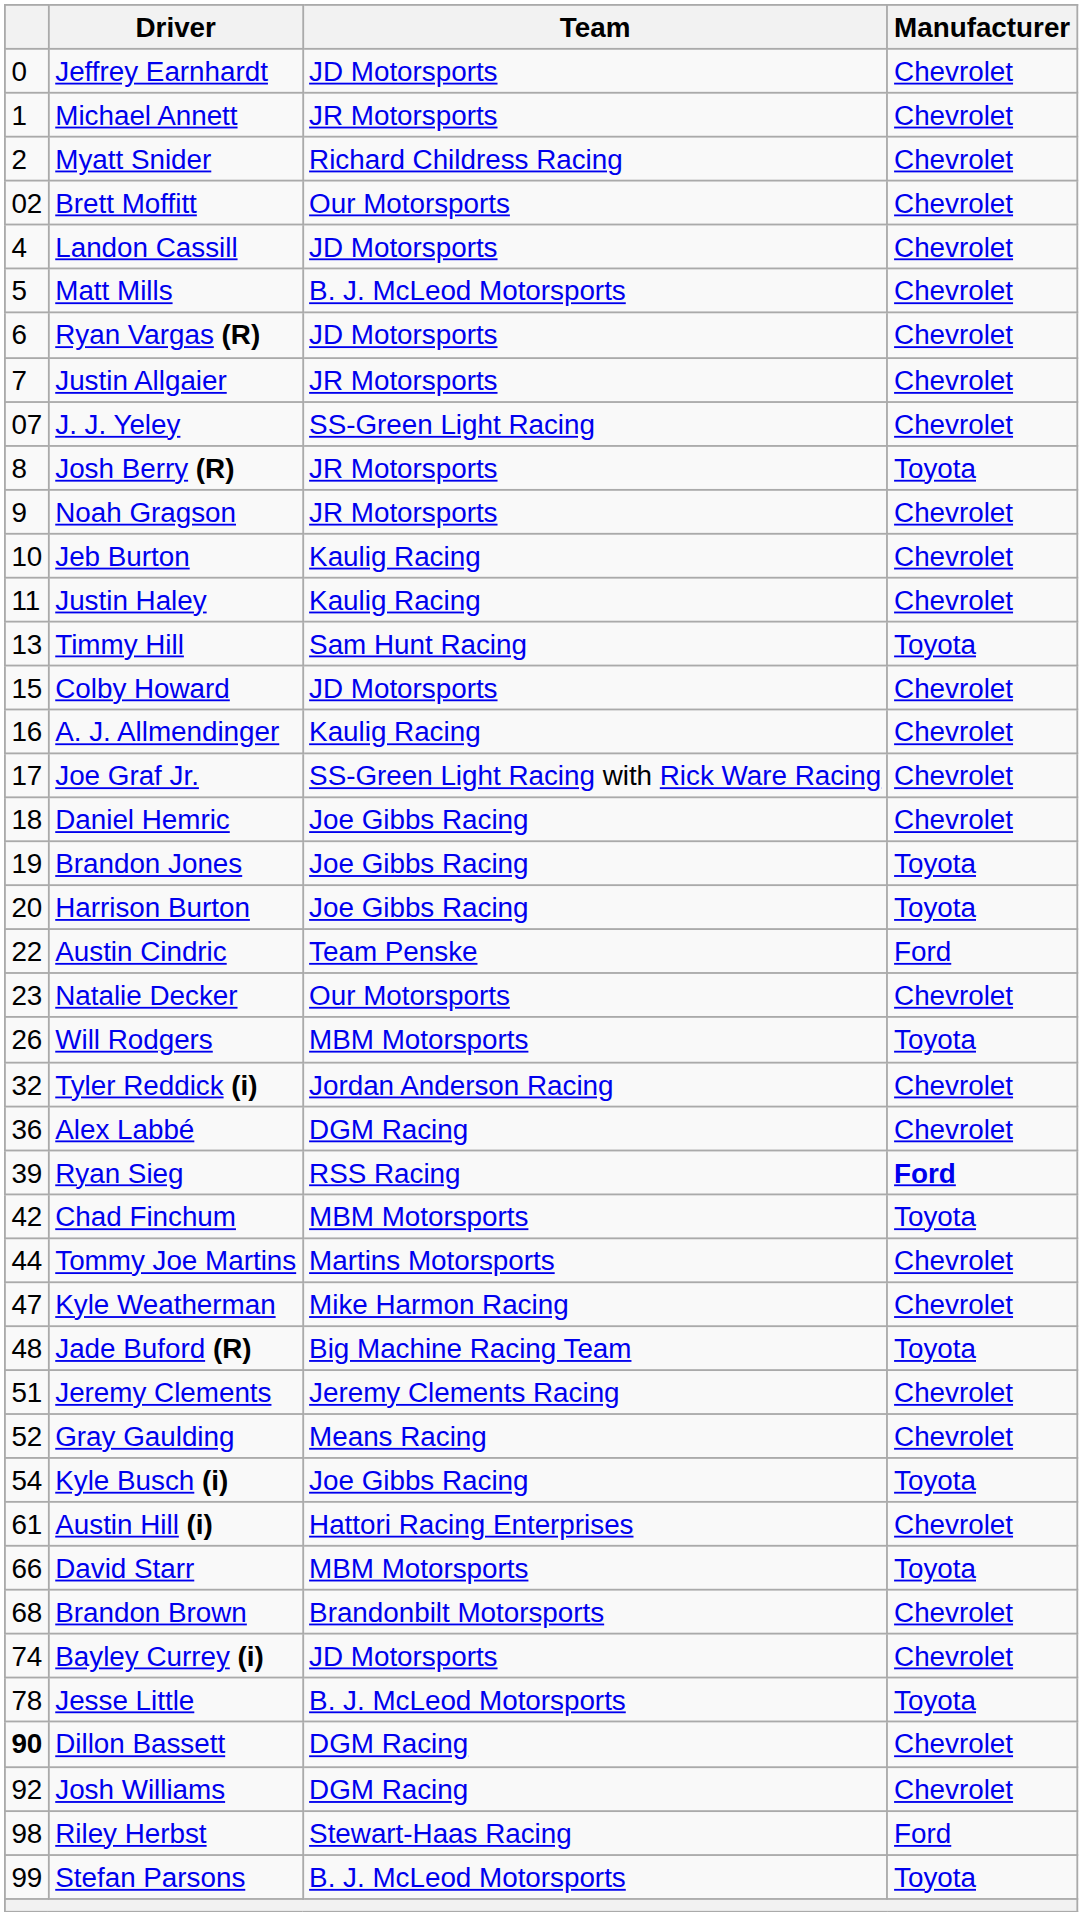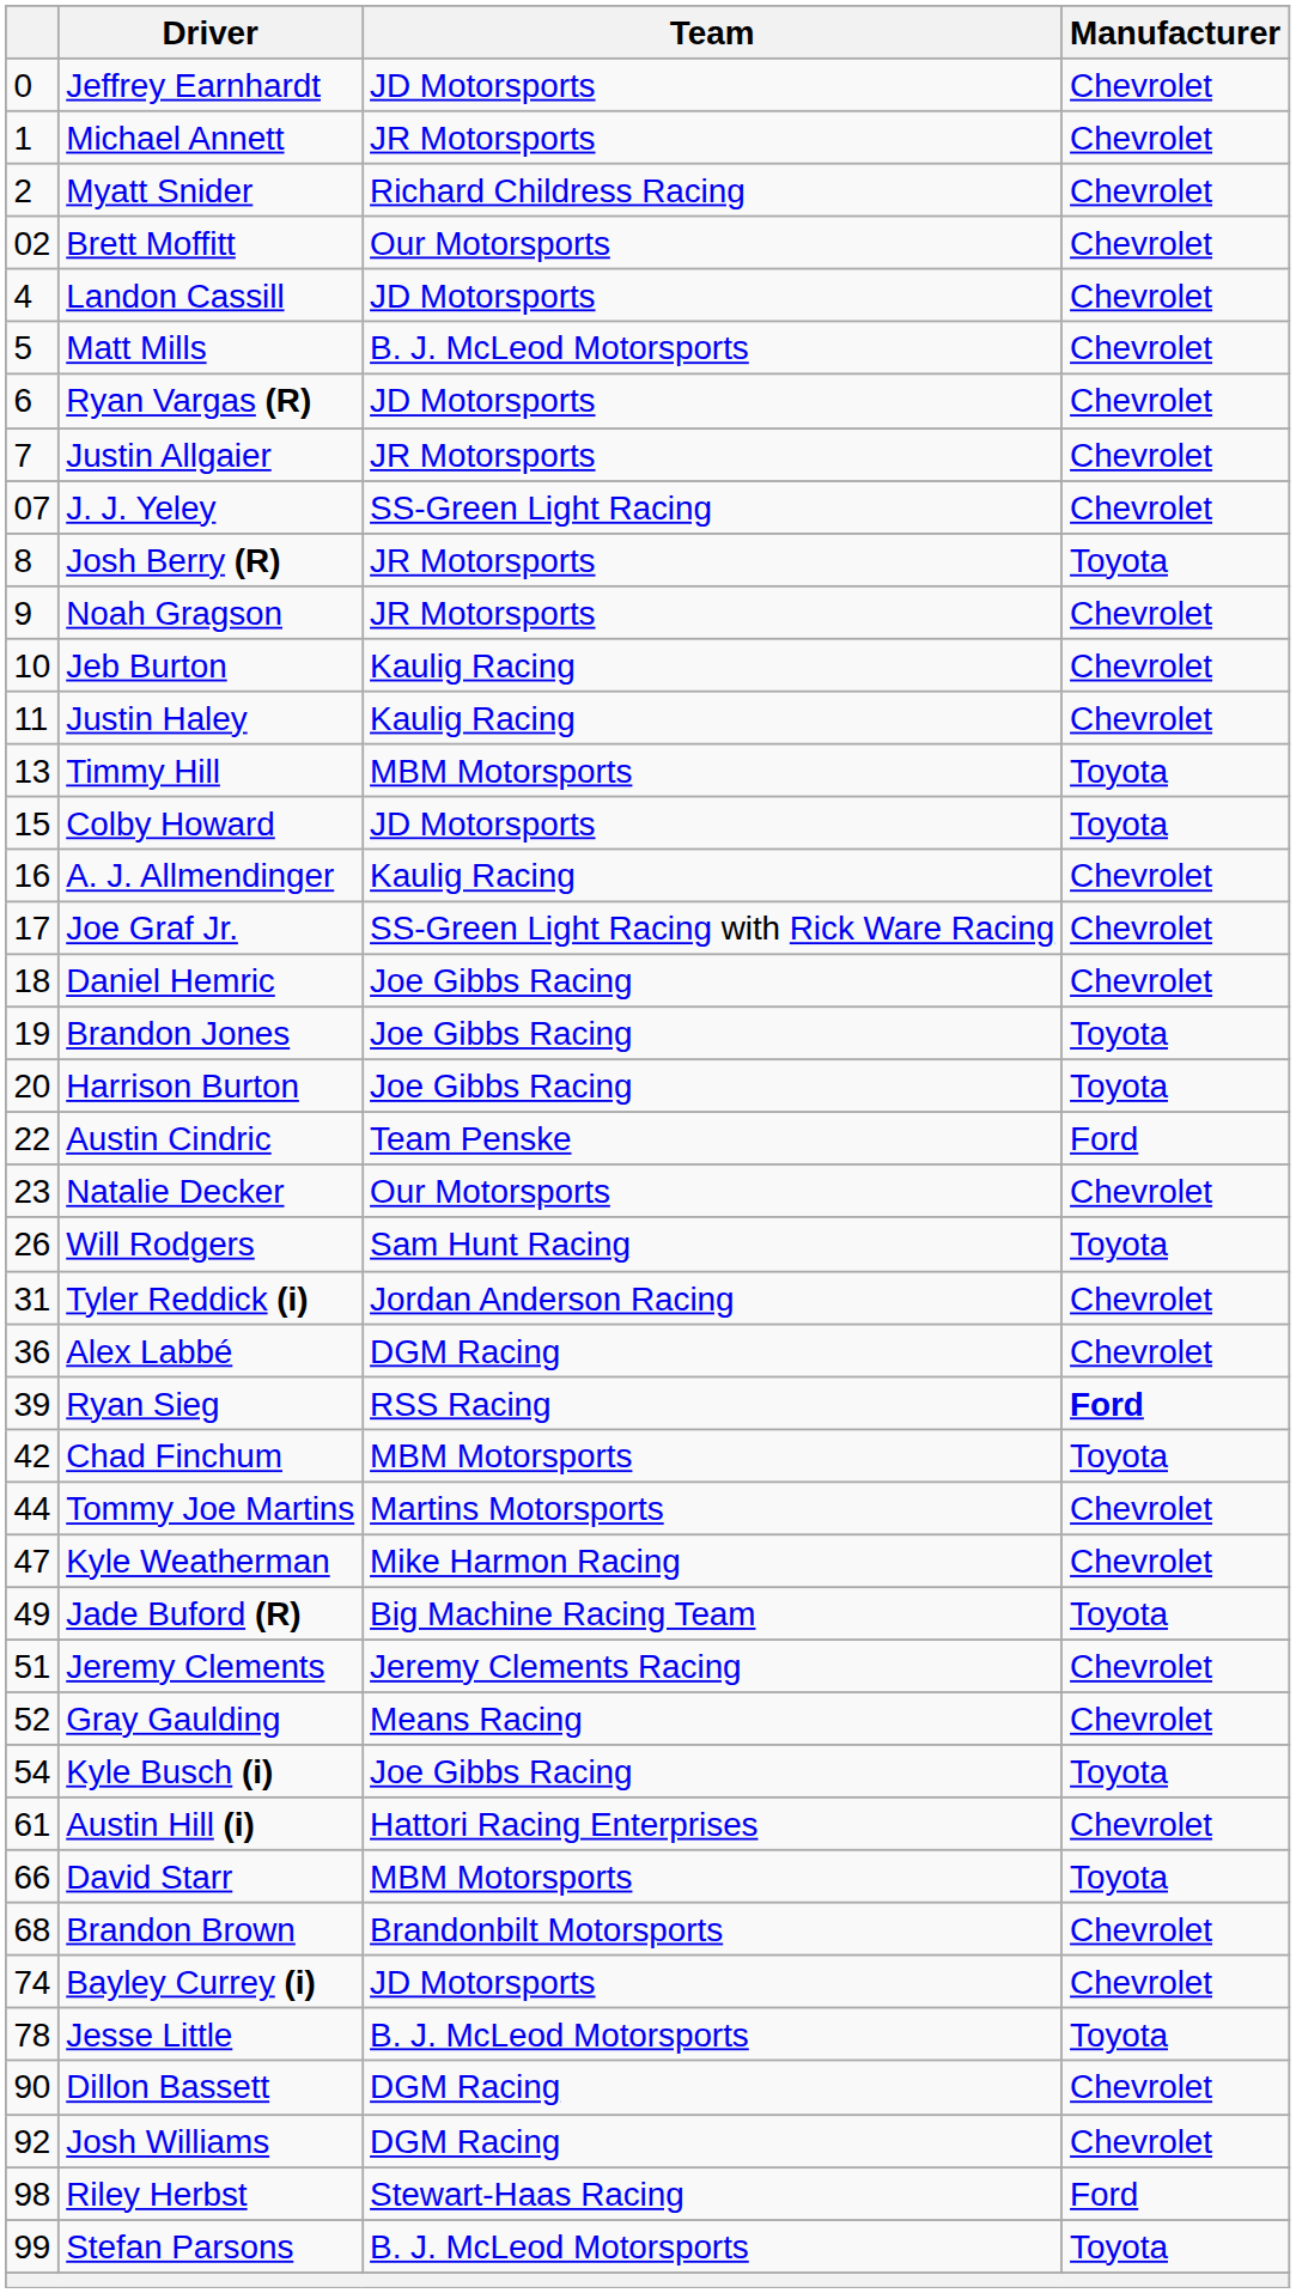Timmy Hill | Team: Sam Hunt Racing -> MBM Motorsports
Colby Howard | Manufacturer: Chevrolet -> Toyota
Will Rodgers | Team: MBM Motorsports -> Sam Hunt Racing
Tyler Reddick (i) | column 1: 32 -> 31
Jade Buford (R) | column 1: 48 -> 49
Dillon Bassett | column 1: bold -> normal
